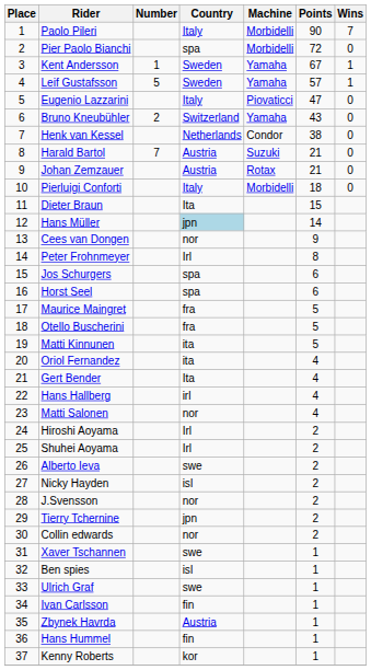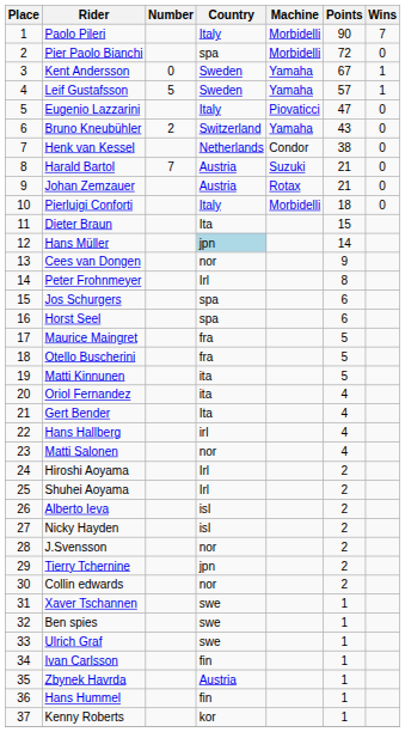Kent Andersson | Number: 1 -> 0
Alberto Ieva | Country: swe -> isl
Ben spies | Country: isl -> swe
